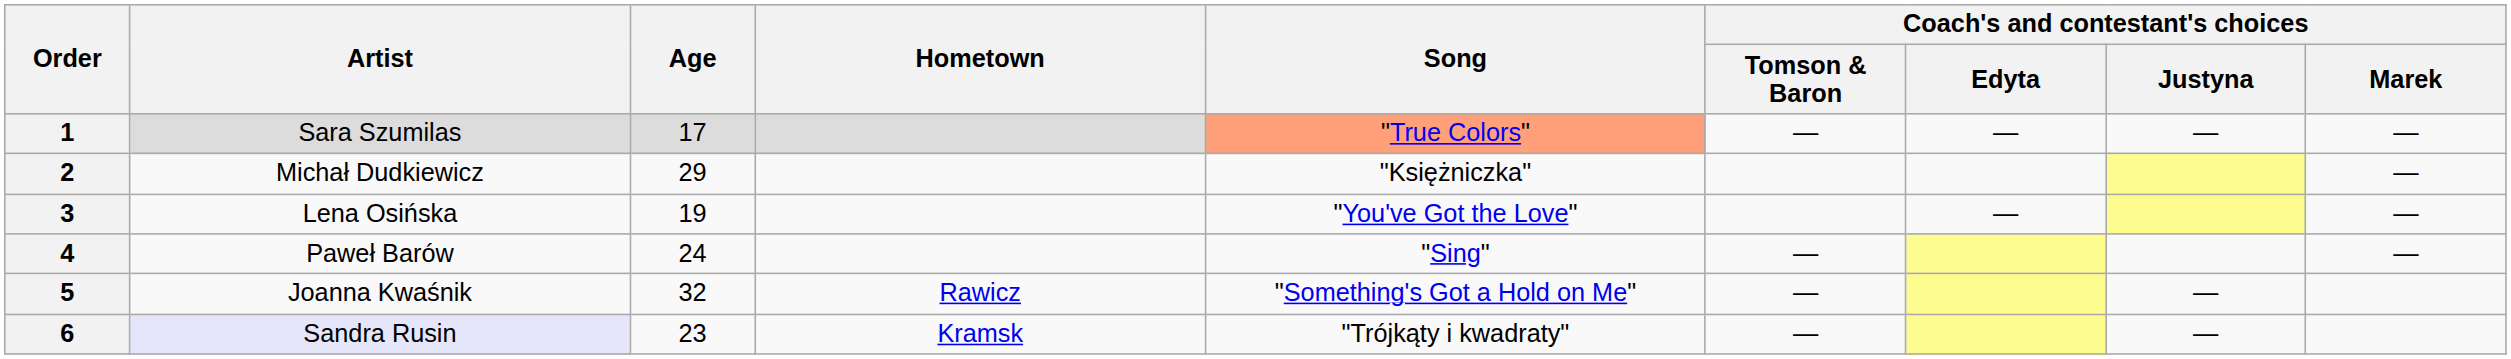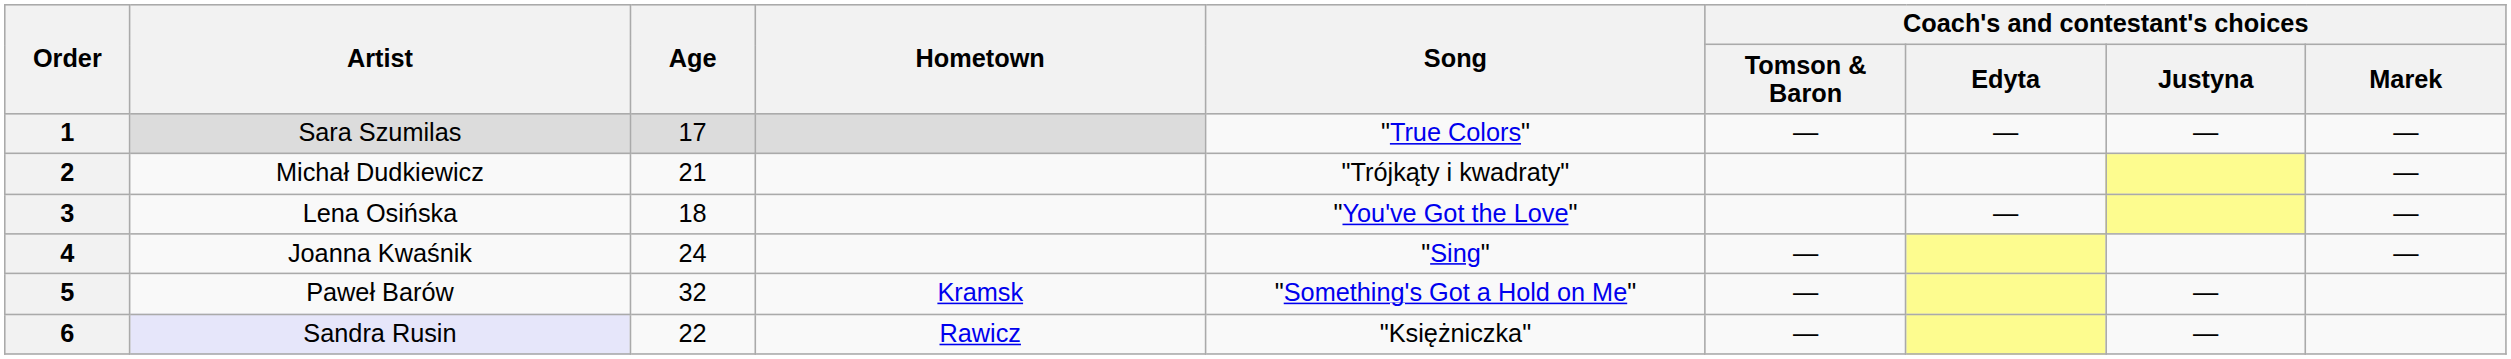1 | Song: lightsalmon background -> no background
2 | Age: 29 -> 21
2 | Song: "Księżniczka" -> "Trójkąty i kwadraty"
3 | Age: 19 -> 18
4 | Artist: Paweł Barów -> Joanna Kwaśnik
5 | Artist: Joanna Kwaśnik -> Paweł Barów
5 | Hometown: Rawicz -> Kramsk
6 | Age: 23 -> 22
6 | Hometown: Kramsk -> Rawicz
6 | Song: "Trójkąty i kwadraty" -> "Księżniczka"
